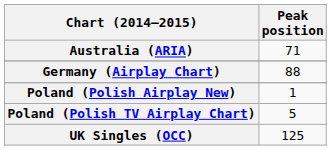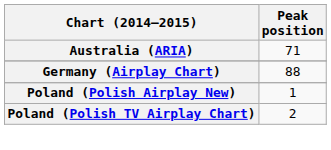Poland (Polish TV Airplay Chart) | Peak position: 5 -> 2
- row: UK Singles (OCC) | 125
